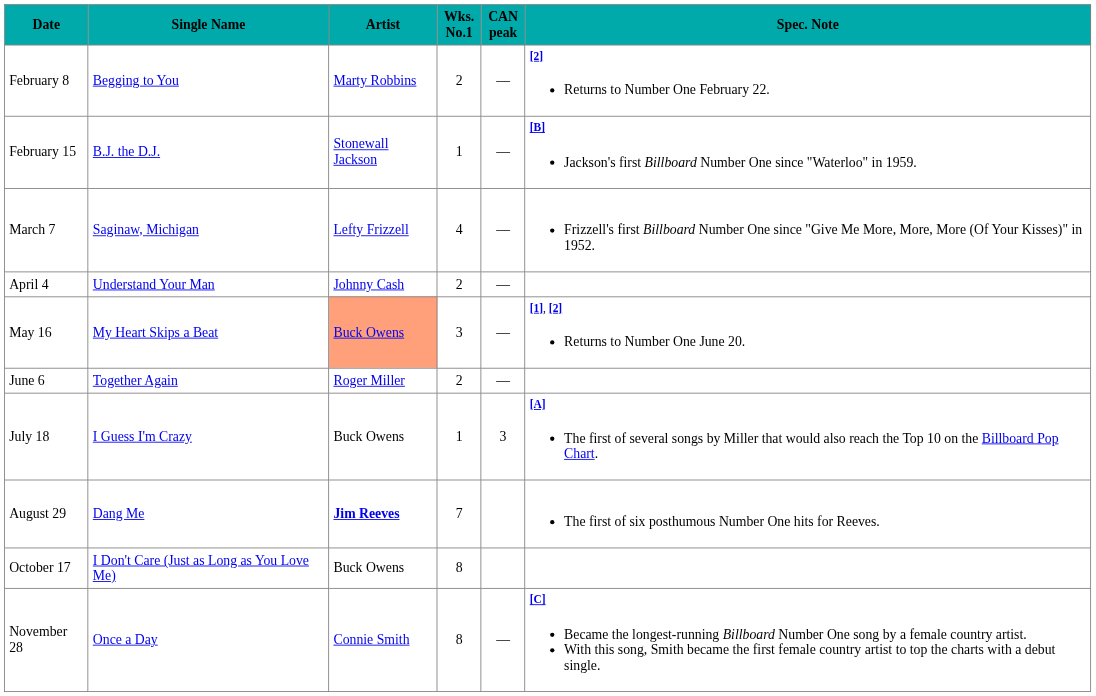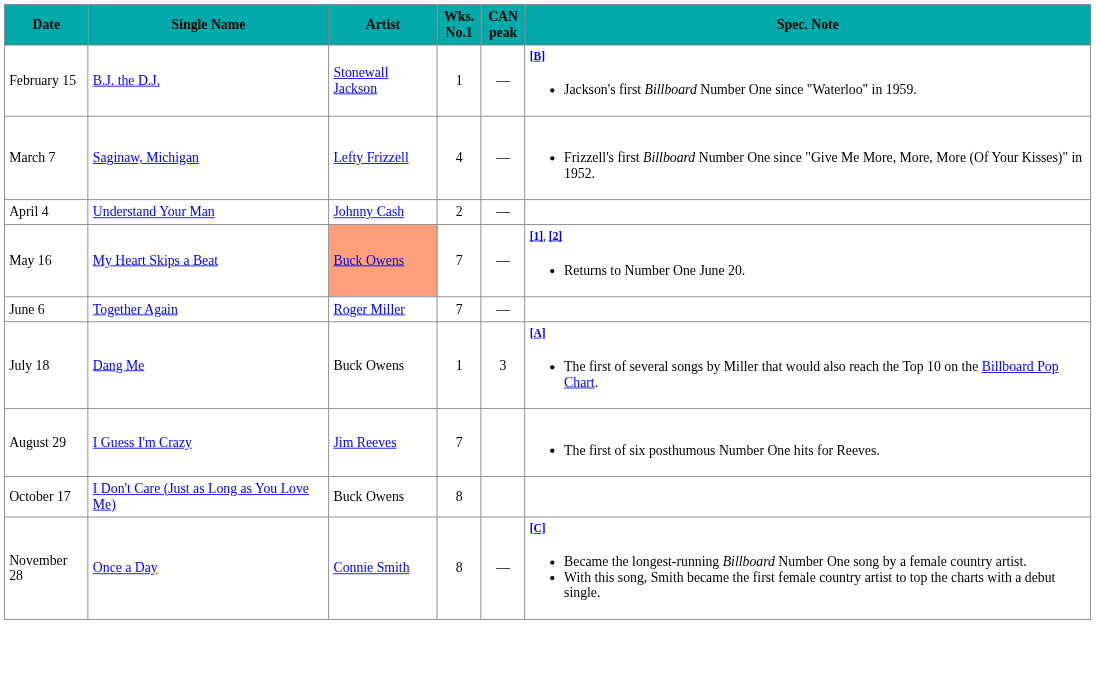- row: February 8 | Begging to You | Marty Robbins | 2 | — | [2] Returns to Number One February 22.
May 16 | Wks. No.1: 3 -> 7
June 6 | Wks. No.1: 2 -> 7
July 18 | Single Name: I Guess I'm Crazy -> Dang Me
August 29 | Single Name: Dang Me -> I Guess I'm Crazy
August 29 | Artist: bold -> normal
